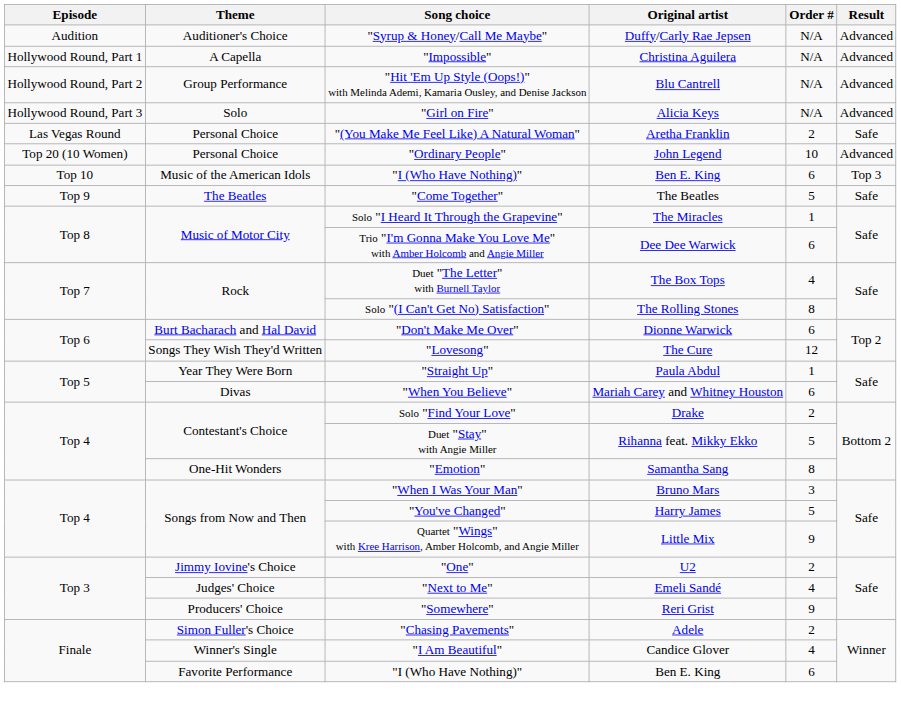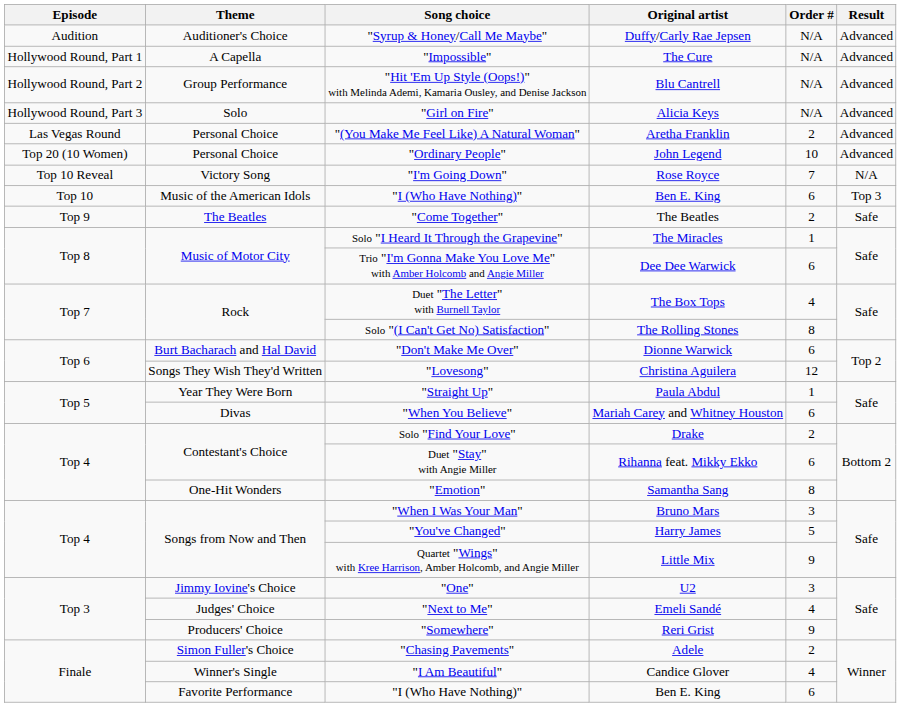"Impossible" | Original artist: Christina Aguilera -> The Cure
"(You Make Me Feel Like) A Natural Woman" | Result: Safe -> Advanced
+ row: Top 10 Reveal | Victory Song | "I'm Going Down" | Rose Royce | 7 | N/A
"Come Together" | Order #: 5 -> 2
"Lovesong" | Original artist: The Cure -> Christina Aguilera
Duet "Stay" with Angie Miller | Order #: 5 -> 6
"One" | Order #: 2 -> 3
